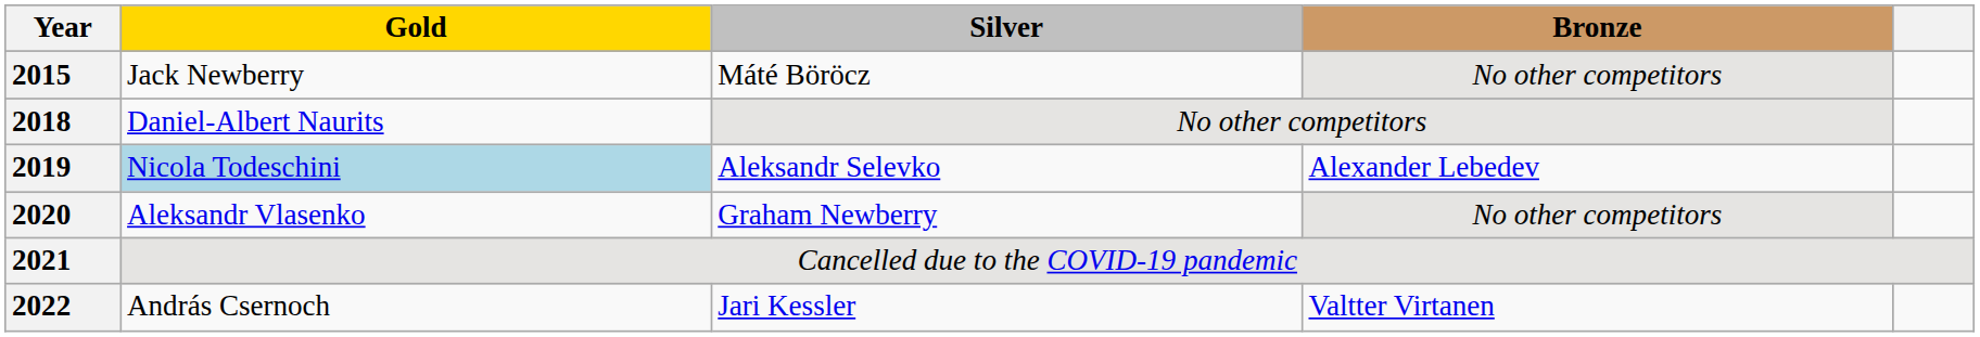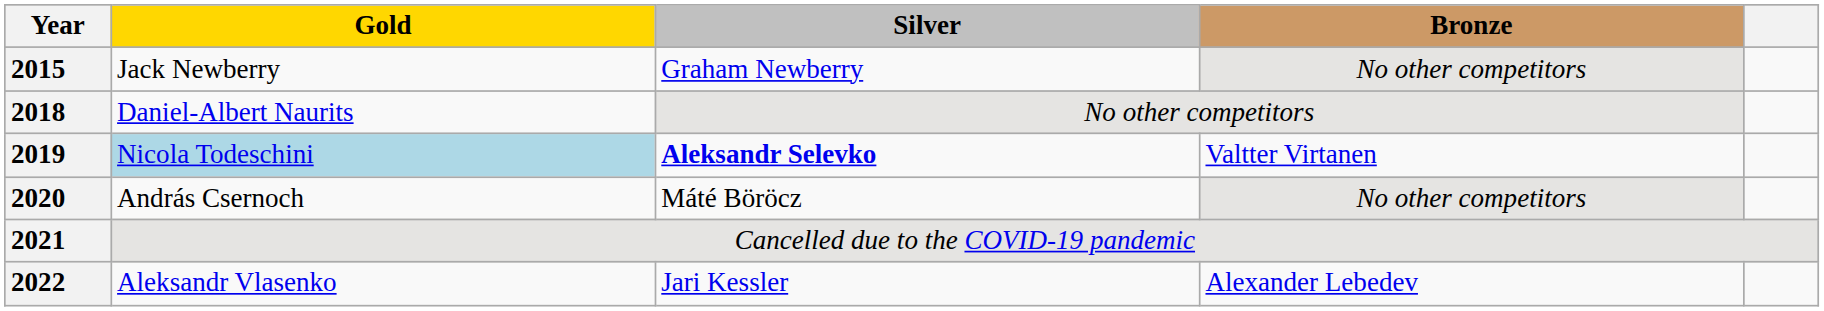2015 | Silver: Máté Böröcz -> Graham Newberry
2019 | Silver: normal -> bold
2019 | Bronze: Alexander Lebedev -> Valtter Virtanen
2020 | Gold: Aleksandr Vlasenko -> András Csernoch
2020 | Silver: Graham Newberry -> Máté Böröcz
2022 | Gold: András Csernoch -> Aleksandr Vlasenko
2022 | Bronze: Valtter Virtanen -> Alexander Lebedev
